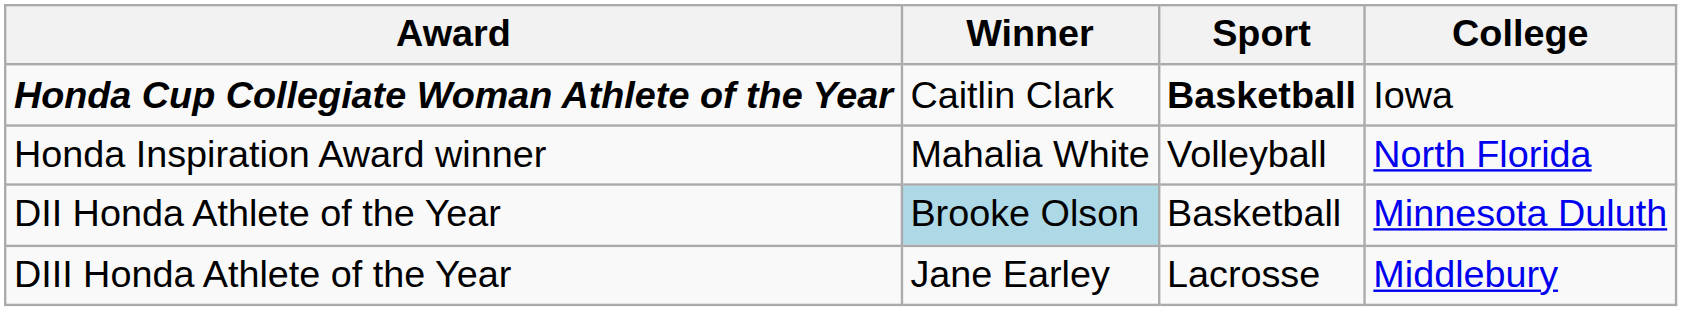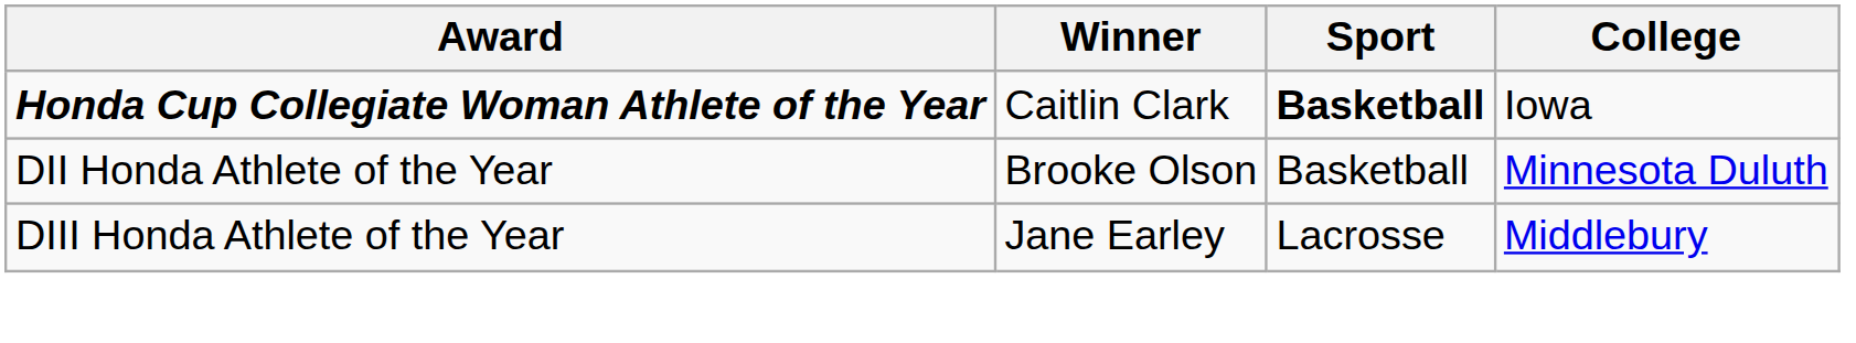- row: Honda Inspiration Award winner | Mahalia White | Volleyball | North Florida
DII Honda Athlete of the Year | Winner: lightblue background -> no background
